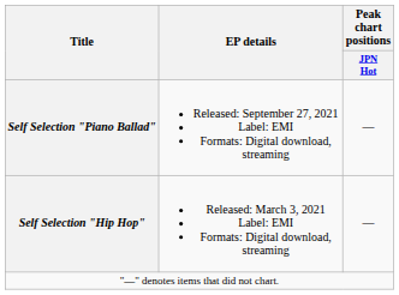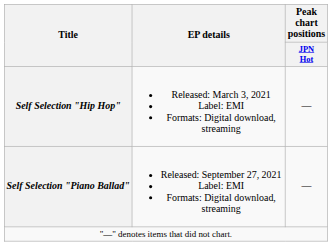rows swapped: Self Selection "Hip Hop" <-> Self Selection "Piano Ballad"
